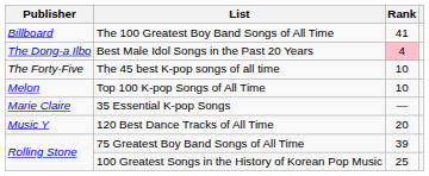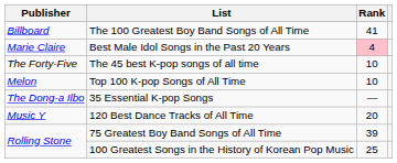Best Male Idol Songs in the Past 20 Years | Publisher: The Dong-a Ilbo -> Marie Claire
35 Essential K-pop Songs | Publisher: Marie Claire -> The Dong-a Ilbo
